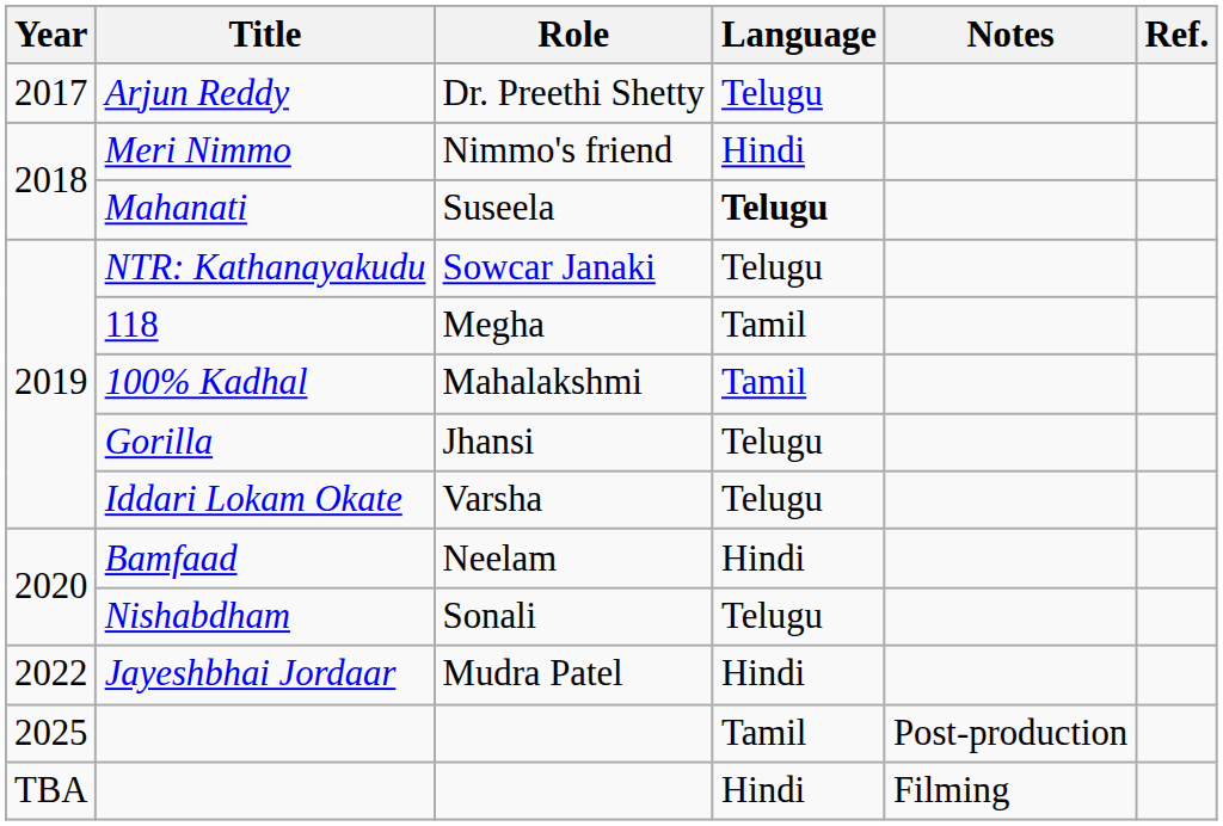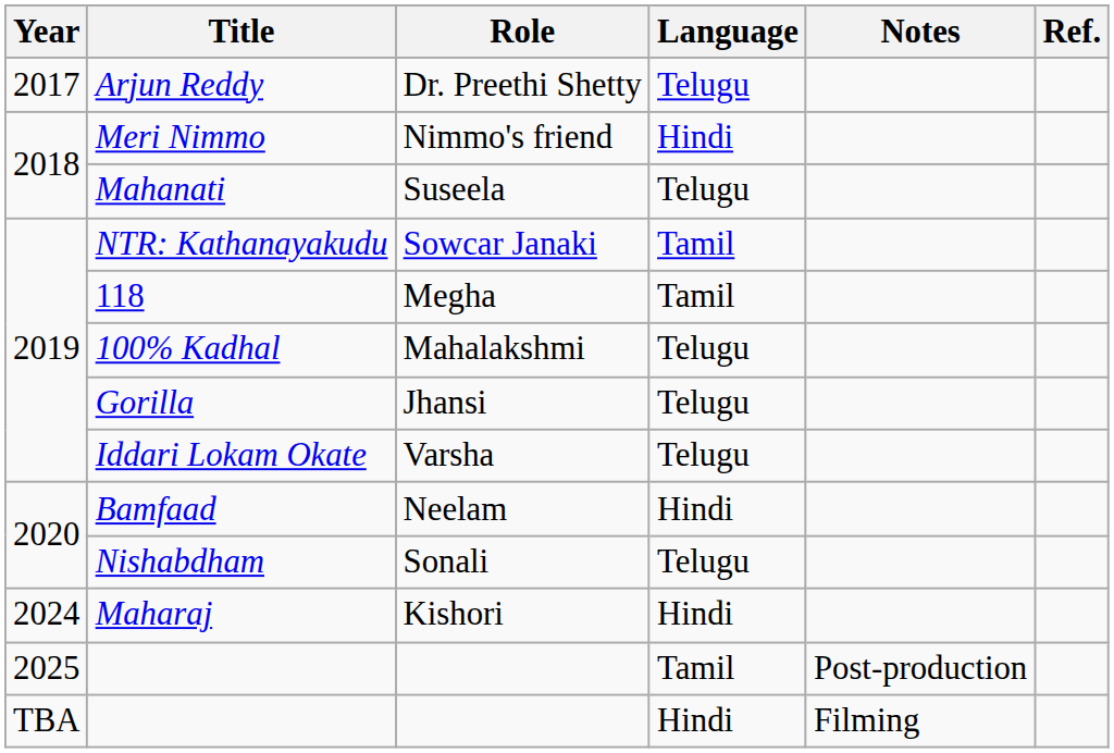Mahanati | Language: bold -> normal
NTR: Kathanayakudu | Language: Telugu -> Tamil
100% Kadhal | Language: Tamil -> Telugu
- row: 2022 | Jayeshbhai Jordaar | Mudra Patel | Hindi
+ row: 2024 | Maharaj | Kishori | Hindi
